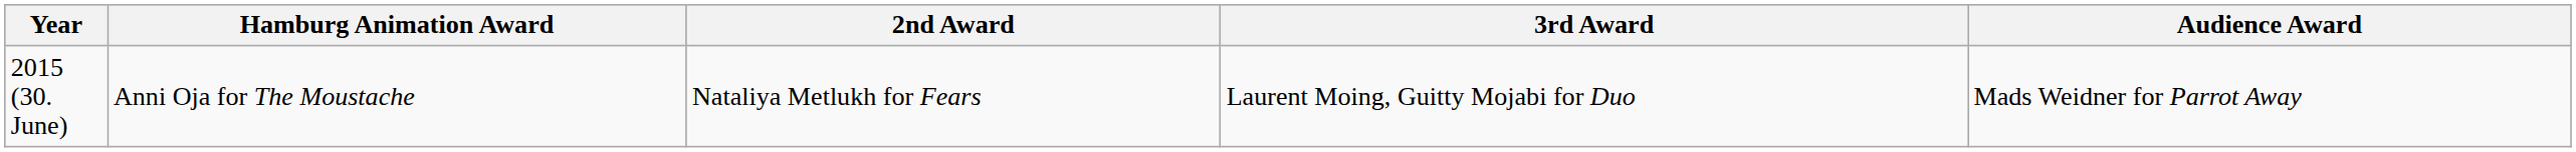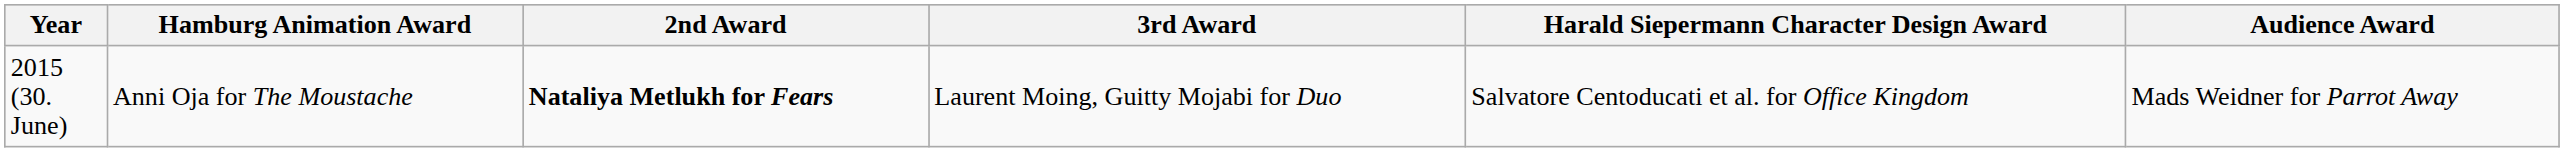+ column: Harald Siepermann Character Design Award | Salvatore Centoducati et al. for Office Kingdom
2015 (30. June) | 2nd Award: normal -> bold
